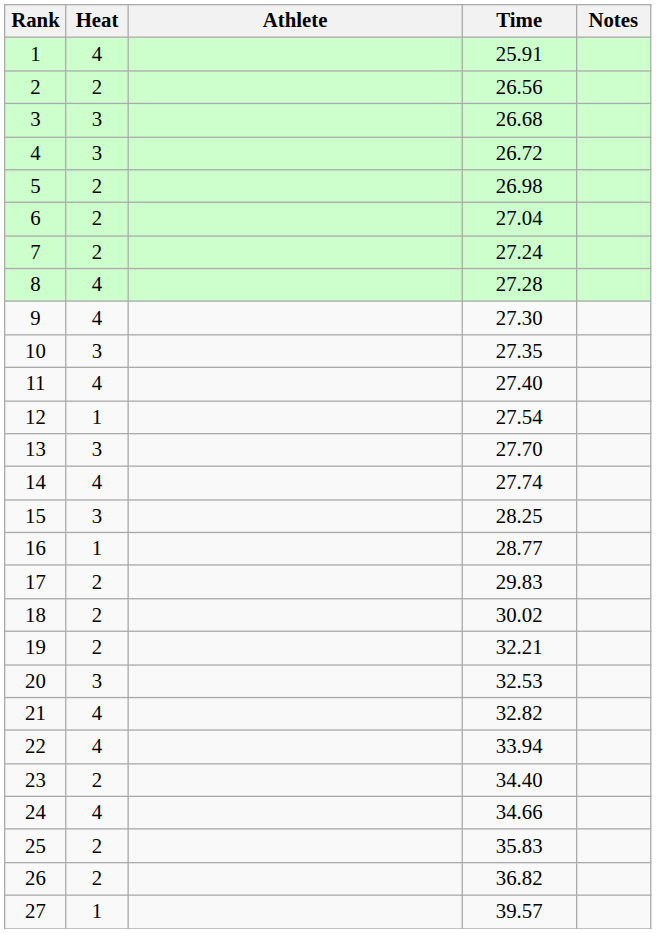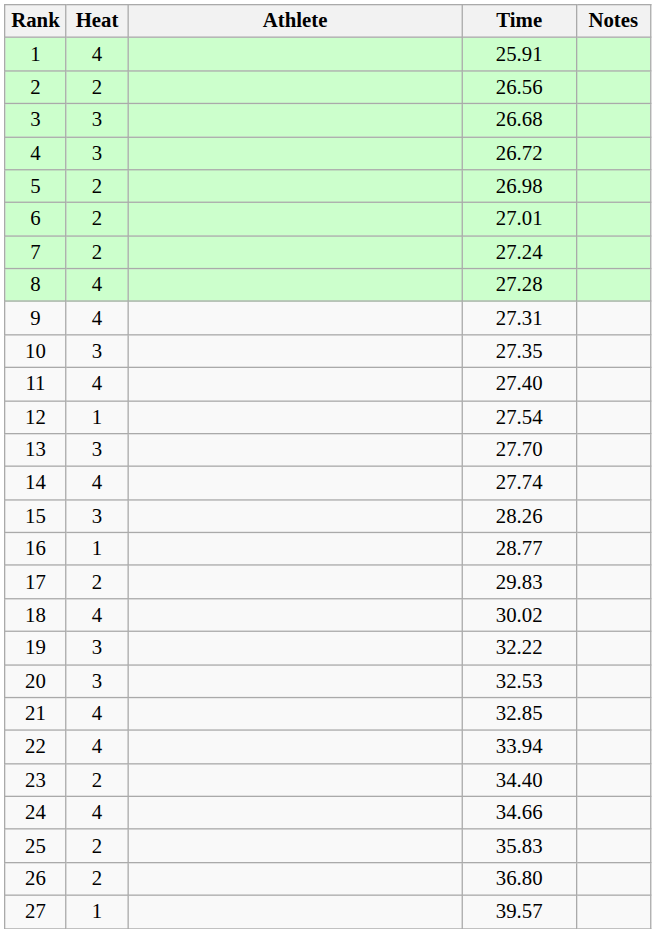6 | Time: 27.04 -> 27.01
9 | Time: 27.30 -> 27.31
15 | Time: 28.25 -> 28.26
18 | Heat: 2 -> 4
19 | Heat: 2 -> 3
19 | Time: 32.21 -> 32.22
21 | Time: 32.82 -> 32.85
26 | Time: 36.82 -> 36.80
